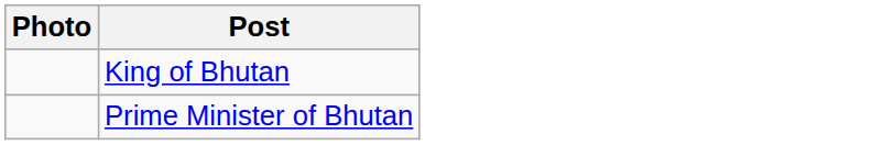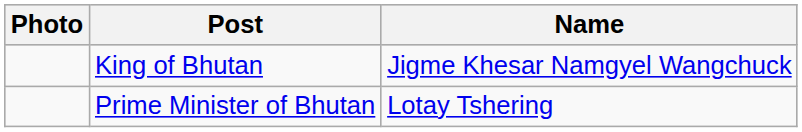+ column: Name | Jigme Khesar Namgyel Wangchuck | Lotay Tshering
